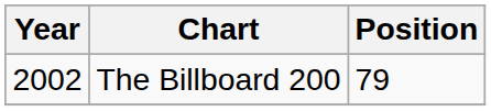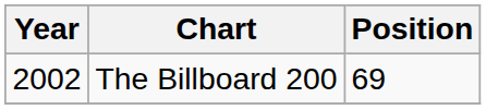The Billboard 200 | Position: 79 -> 69
